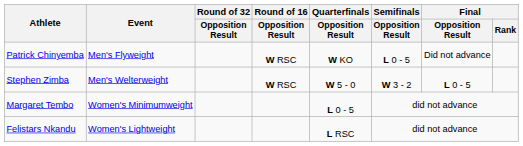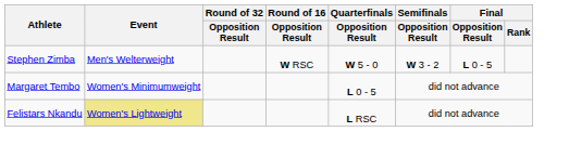- row: Patrick Chinyemba | Men's Flyweight | W RSC | W KO | L 0 - 5 | Did not advance
Felistars Nkandu | Event: no background -> khaki background
